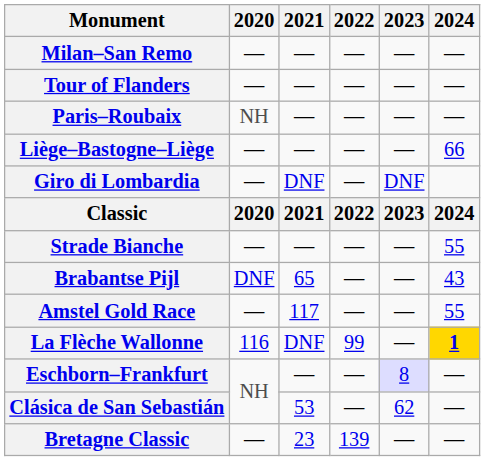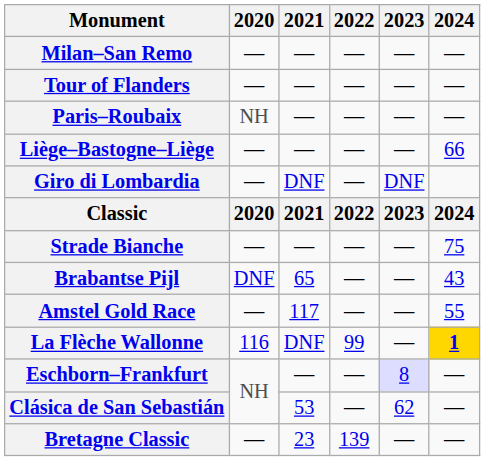Strade Bianche | 2024: 55 -> 75
